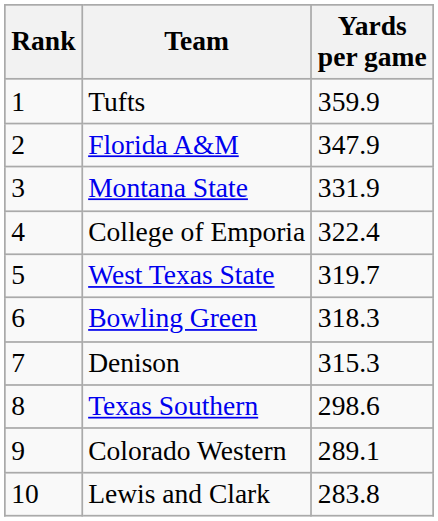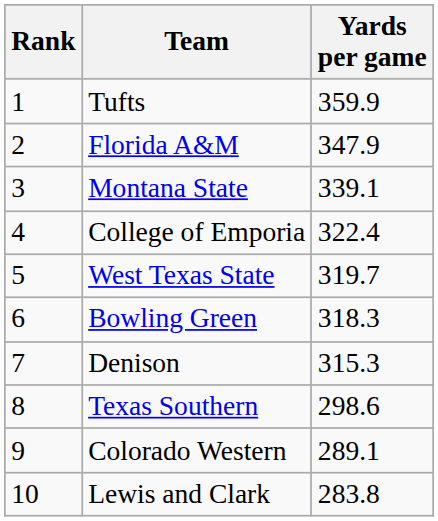Montana State | Yards per game: 331.9 -> 339.1
